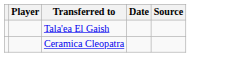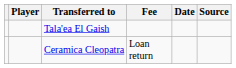+ column: Fee | Loan return
